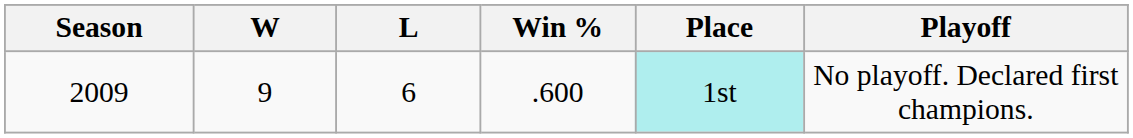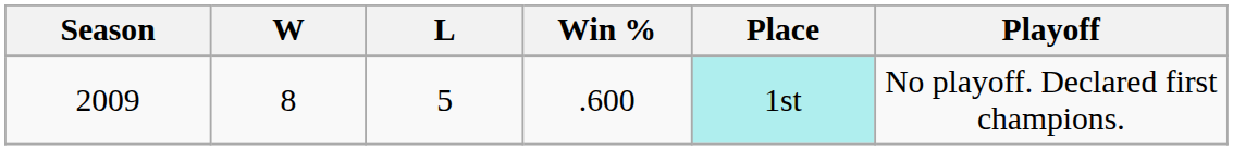2009 | W: 9 -> 8
2009 | L: 6 -> 5
